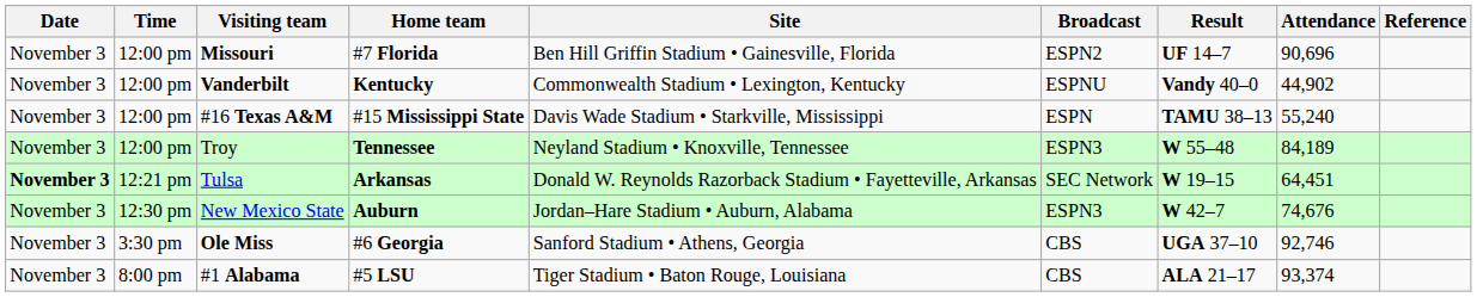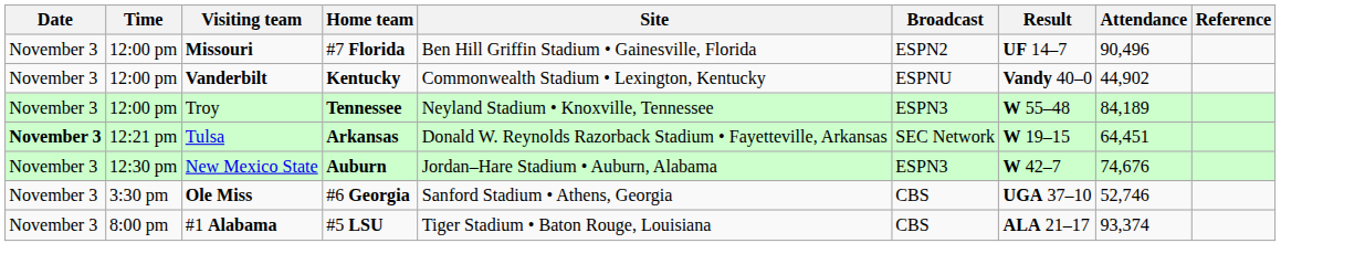Missouri | Attendance: 90,696 -> 90,496
- row: November 3 | 12:00 pm | #16 Texas A&M | #15 Mississippi State | Davis Wade Stadium • Starkville, Mississippi | ESPN | TAMU 38–13 | 55,240
Ole Miss | Attendance: 92,746 -> 52,746
